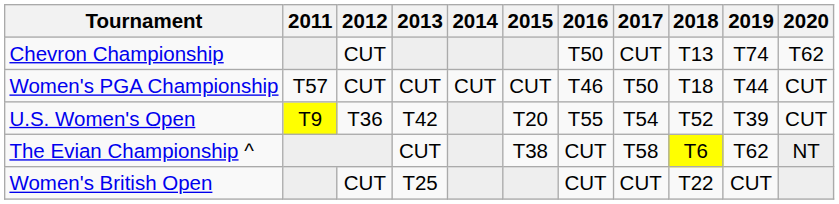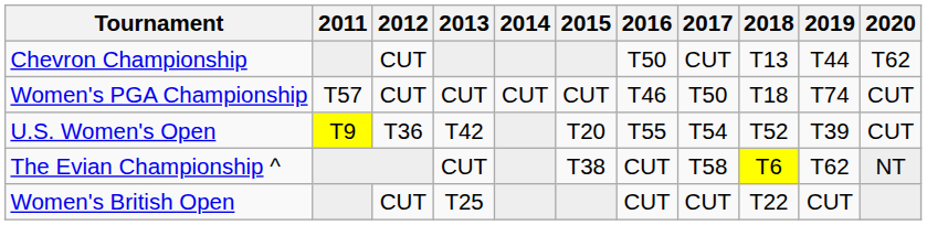Chevron Championship | 2019: T74 -> T44
Women's PGA Championship | 2019: T44 -> T74
